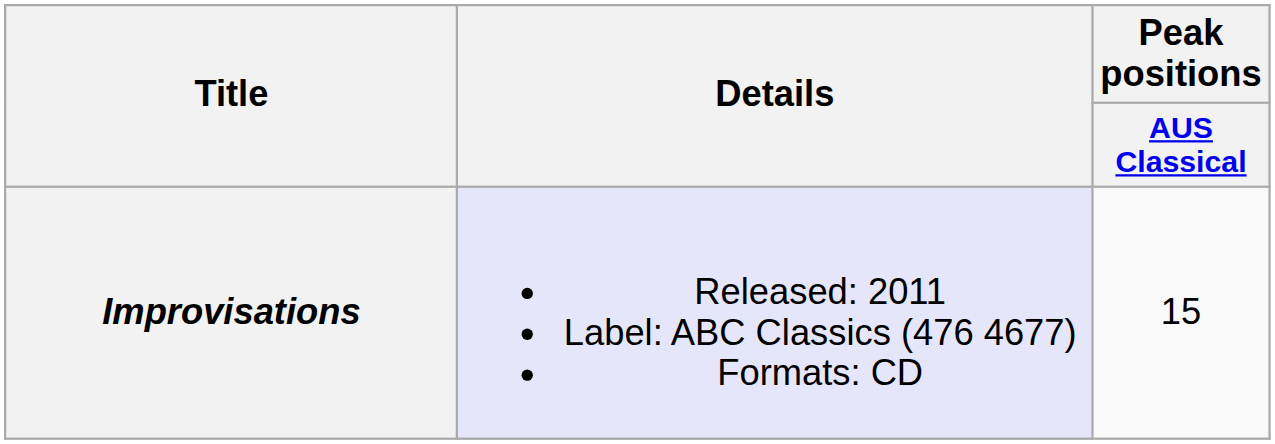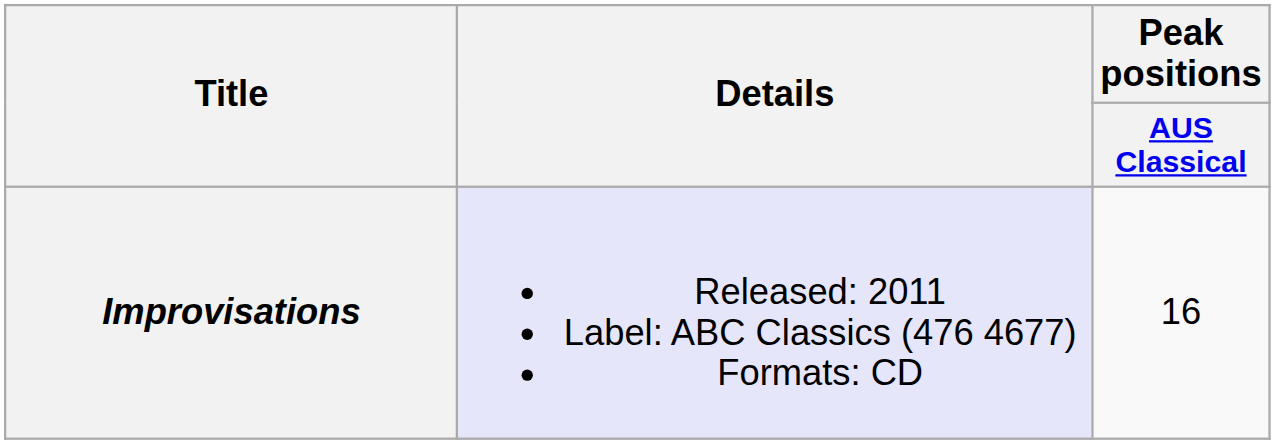Improvisations | Peak positions / AUS Classical: 15 -> 16
